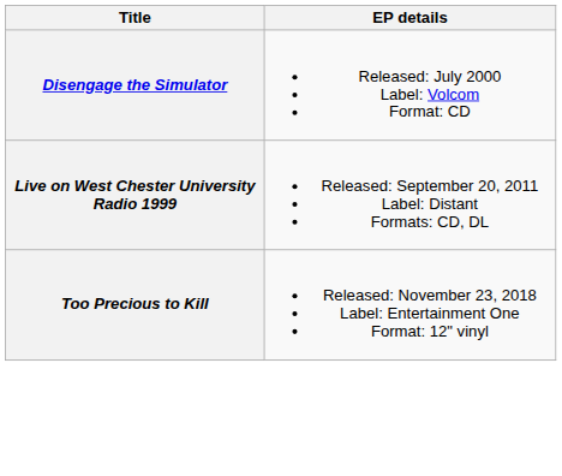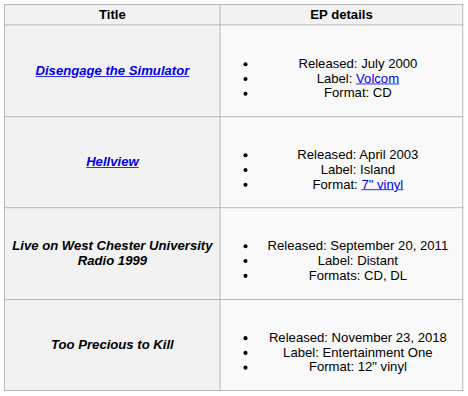+ row: Hellview | Released: April 2003 Label: Island Format: 7" vinyl
